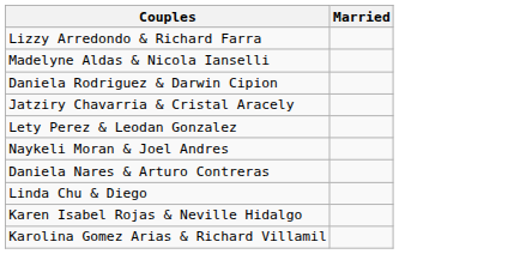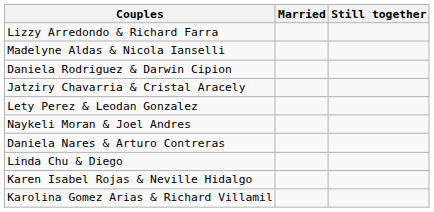+ column: Still together
